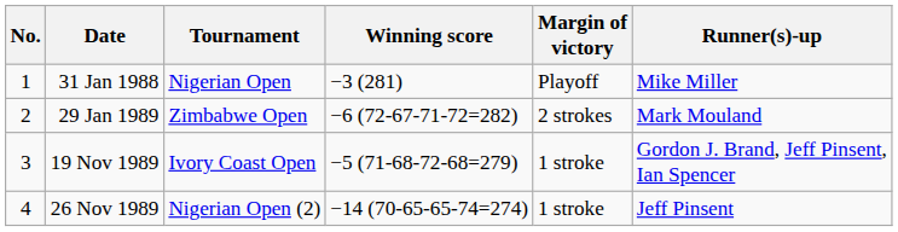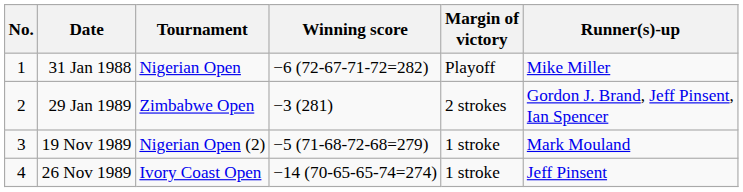31 Jan 1988 | Winning score: −3 (281) -> −6 (72-67-71-72=282)
29 Jan 1989 | Winning score: −6 (72-67-71-72=282) -> −3 (281)
29 Jan 1989 | Runner(s)-up: Mark Mouland -> Gordon J. Brand, Jeff Pinsent, Ian Spencer
19 Nov 1989 | Tournament: Ivory Coast Open -> Nigerian Open (2)
19 Nov 1989 | Runner(s)-up: Gordon J. Brand, Jeff Pinsent, Ian Spencer -> Mark Mouland
26 Nov 1989 | Tournament: Nigerian Open (2) -> Ivory Coast Open
